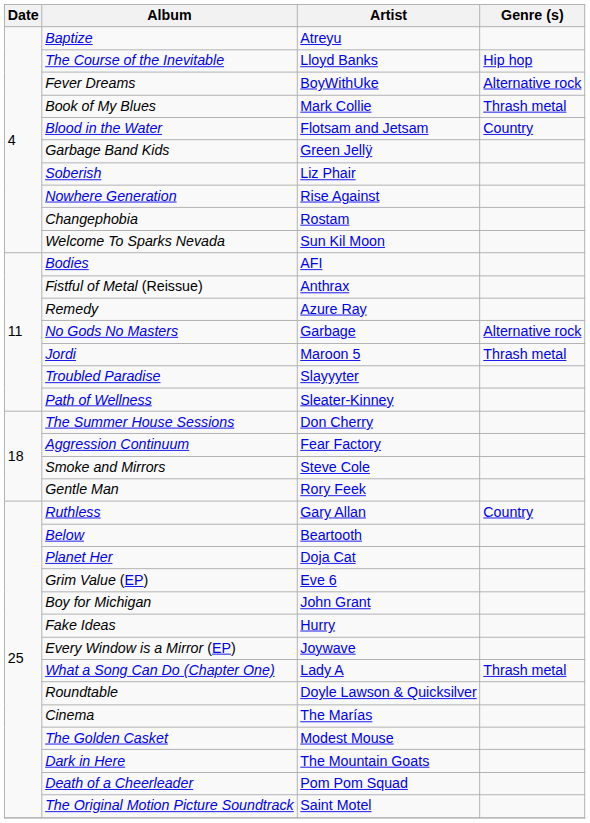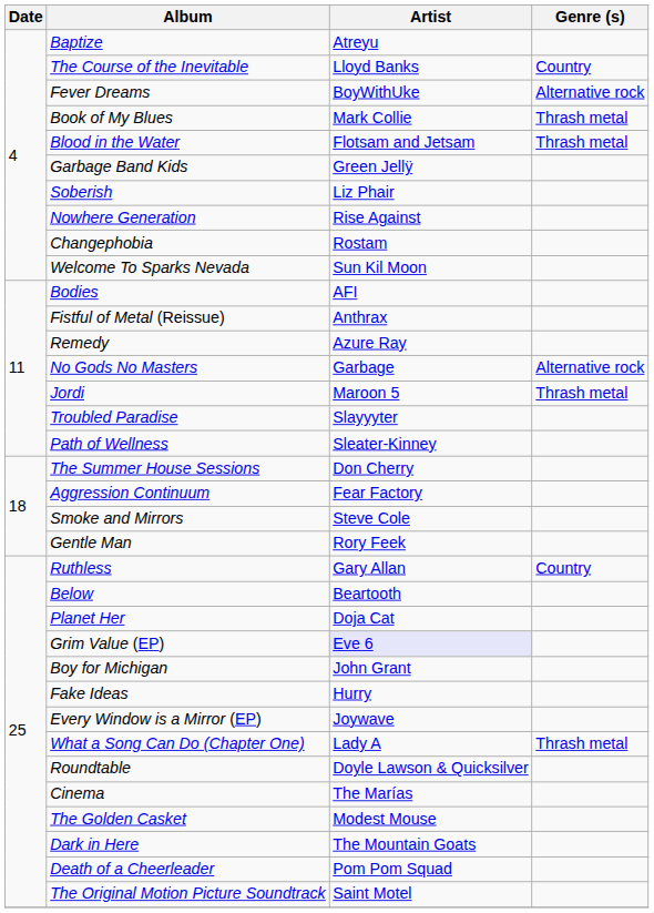The Course of the Inevitable | Genre (s): Hip hop -> Country
Blood in the Water | Genre (s): Country -> Thrash metal
Grim Value (EP) | Artist: no background -> lavender background
